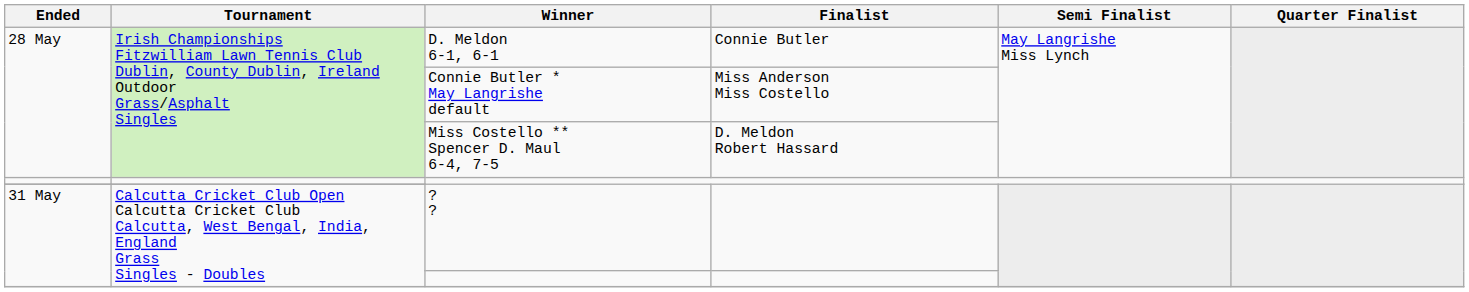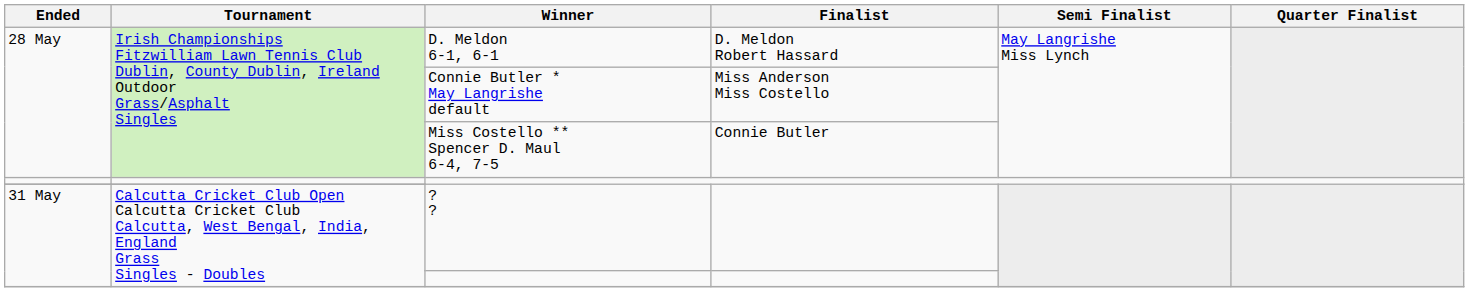D. Meldon 6-1, 6-1 | Finalist: Connie Butler -> D. Meldon Robert Hassard
Miss Costello ** Spencer D. Maul 6-4, 7-5 | Finalist: D. Meldon Robert Hassard -> Connie Butler
